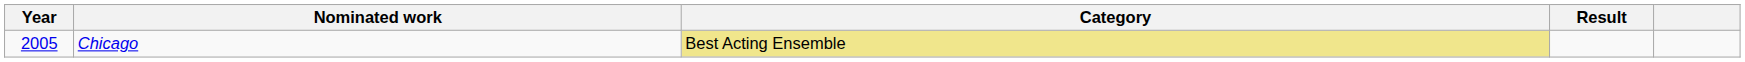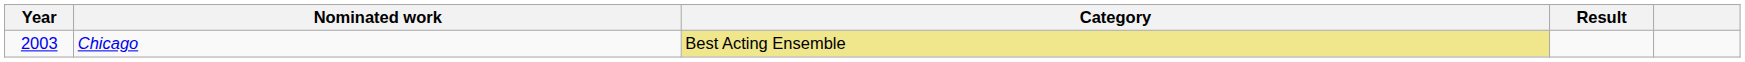Chicago | Year: 2005 -> 2003
